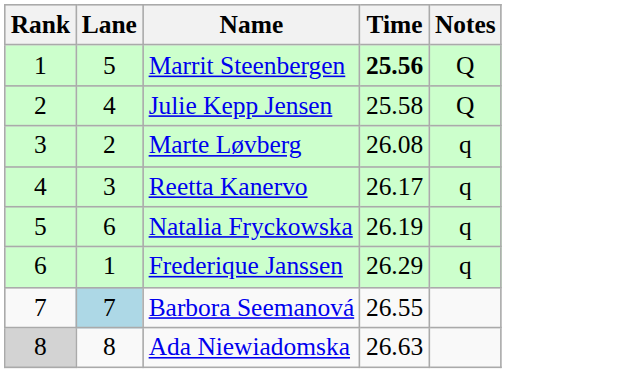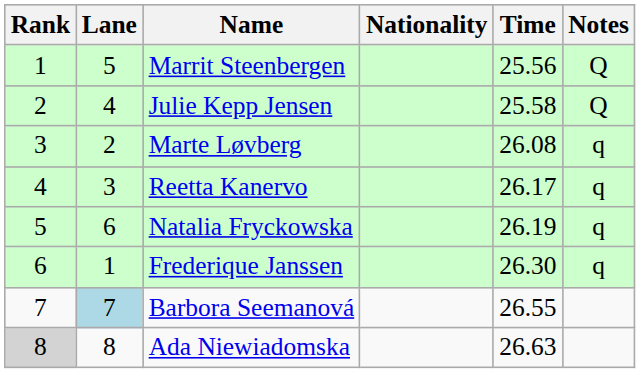+ column: Nationality
Marrit Steenbergen | Time: bold -> normal
Frederique Janssen | Time: 26.29 -> 26.30
